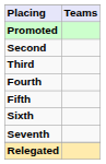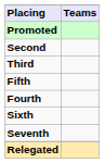rows swapped: Fourth <-> Fifth
